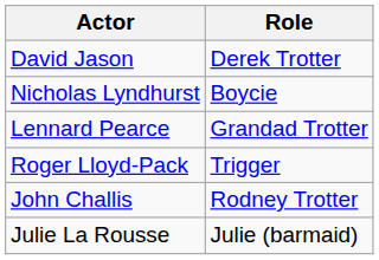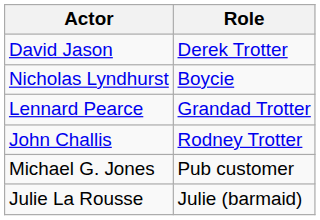- row: Roger Lloyd-Pack | Trigger
+ row: Michael G. Jones | Pub customer
